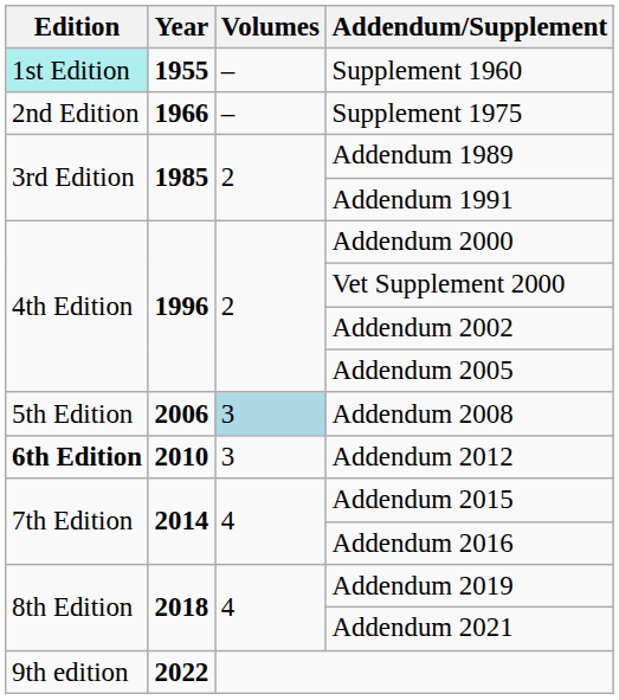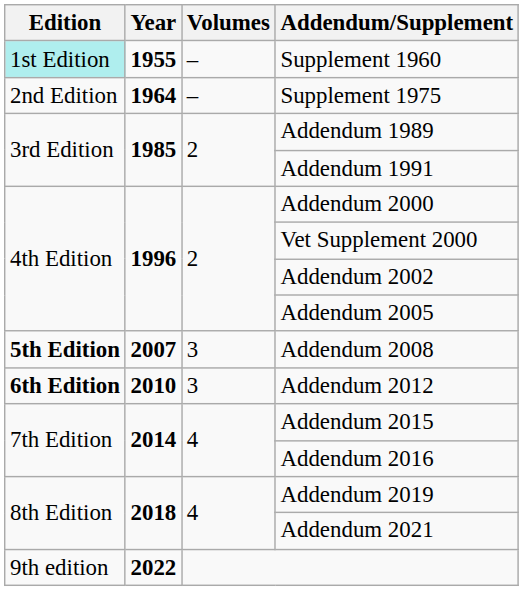Supplement 1975 | Year: 1966 -> 1964
Addendum 2008 | Edition: normal -> bold
Addendum 2008 | Year: 2006 -> 2007
Addendum 2008 | Volumes: lightblue background -> no background
